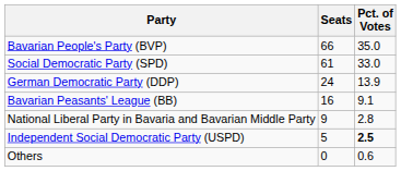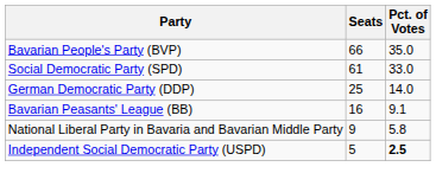German Democratic Party (DDP) | Seats: 24 -> 25
German Democratic Party (DDP) | Pct. of Votes: 13.9 -> 14.0
National Liberal Party in Bavaria and Bavarian Middle Party | Pct. of Votes: 2.8 -> 5.8
- row: Others | 0 | 0.6
